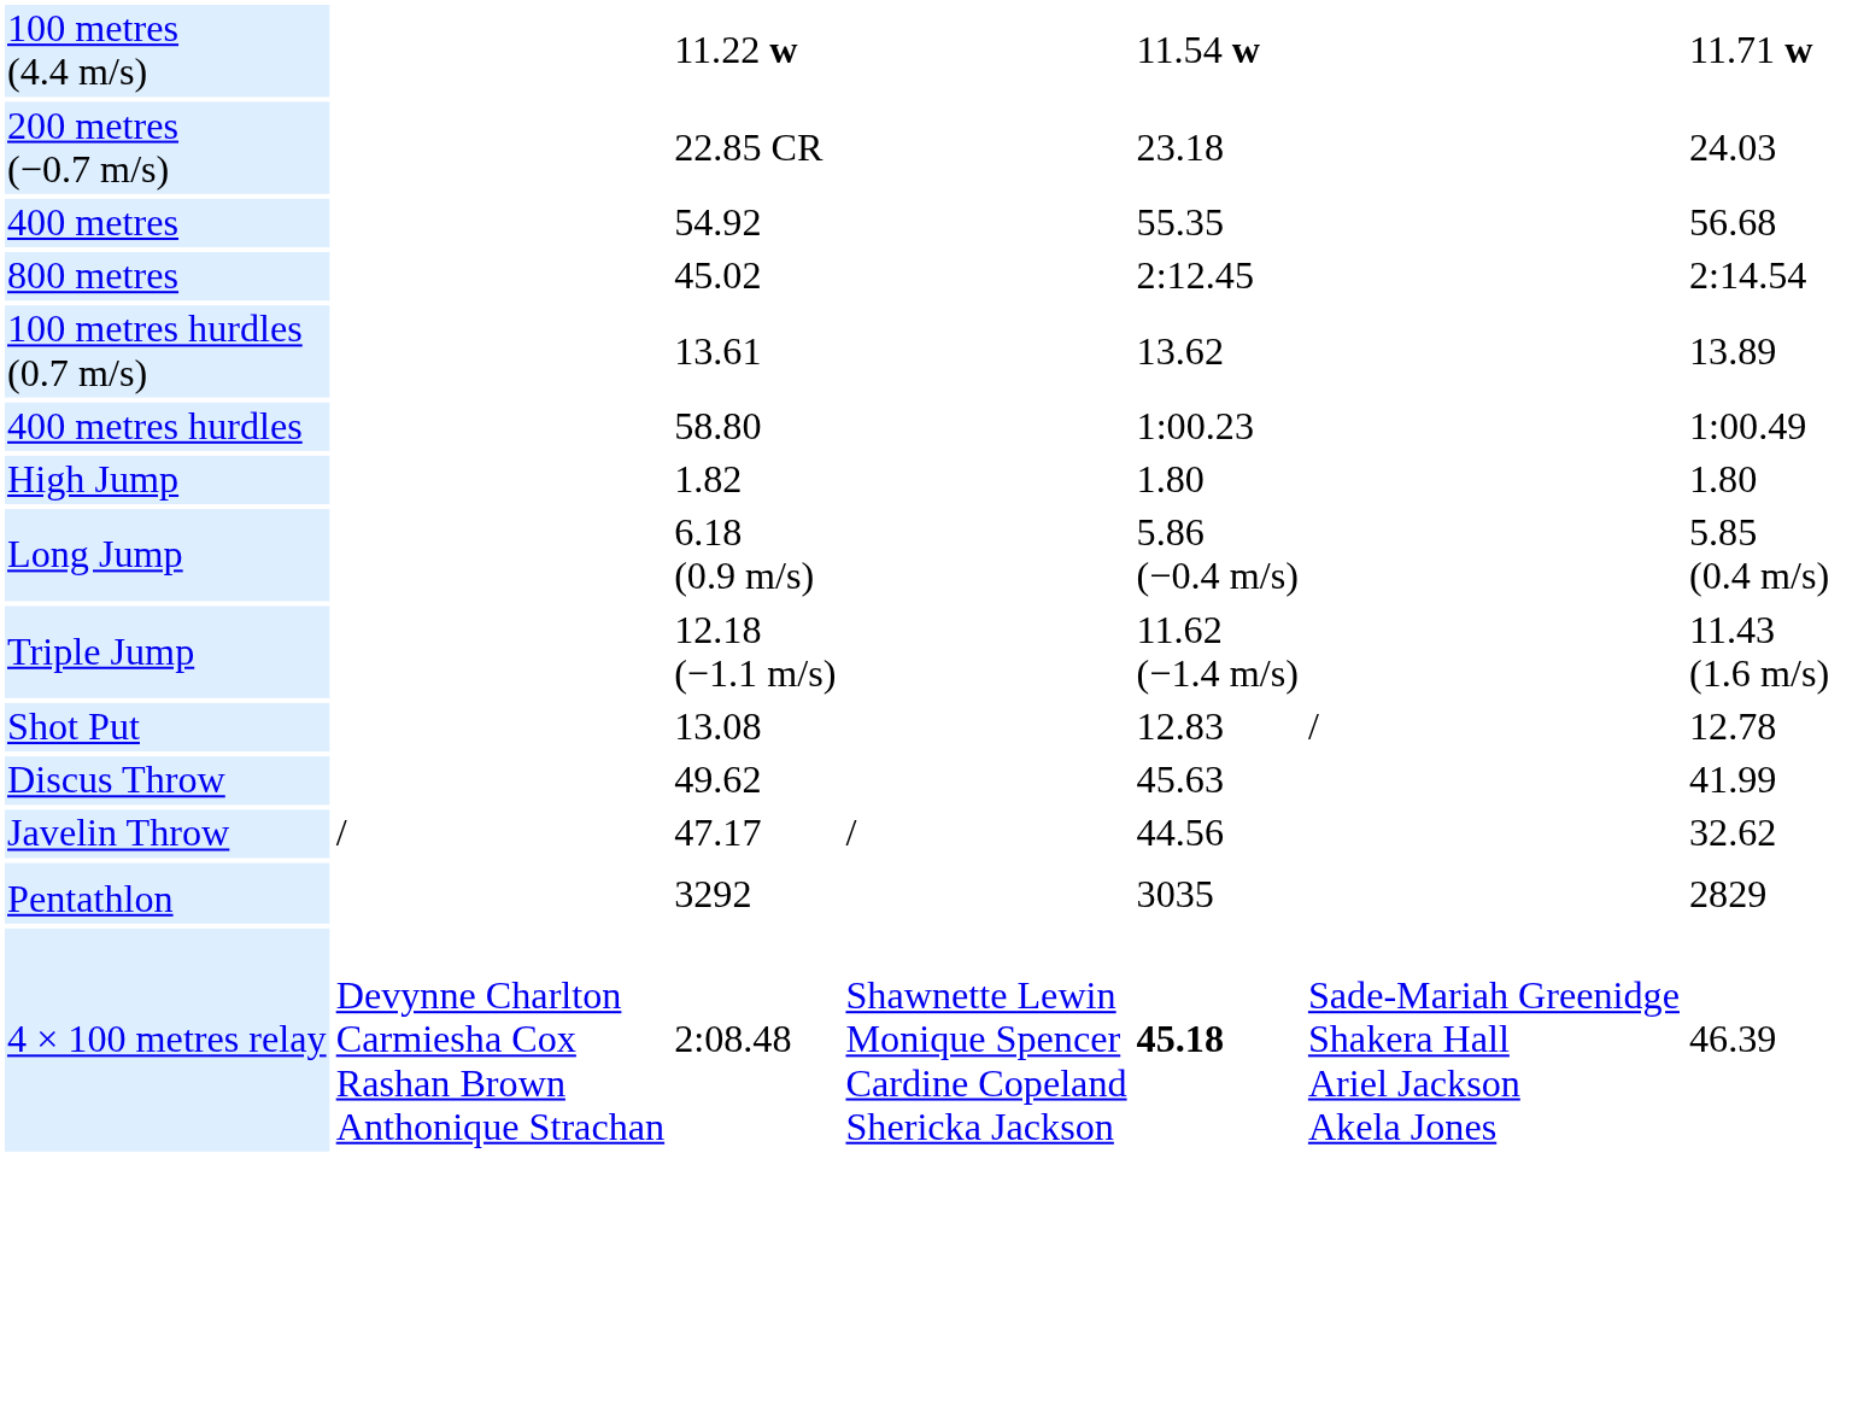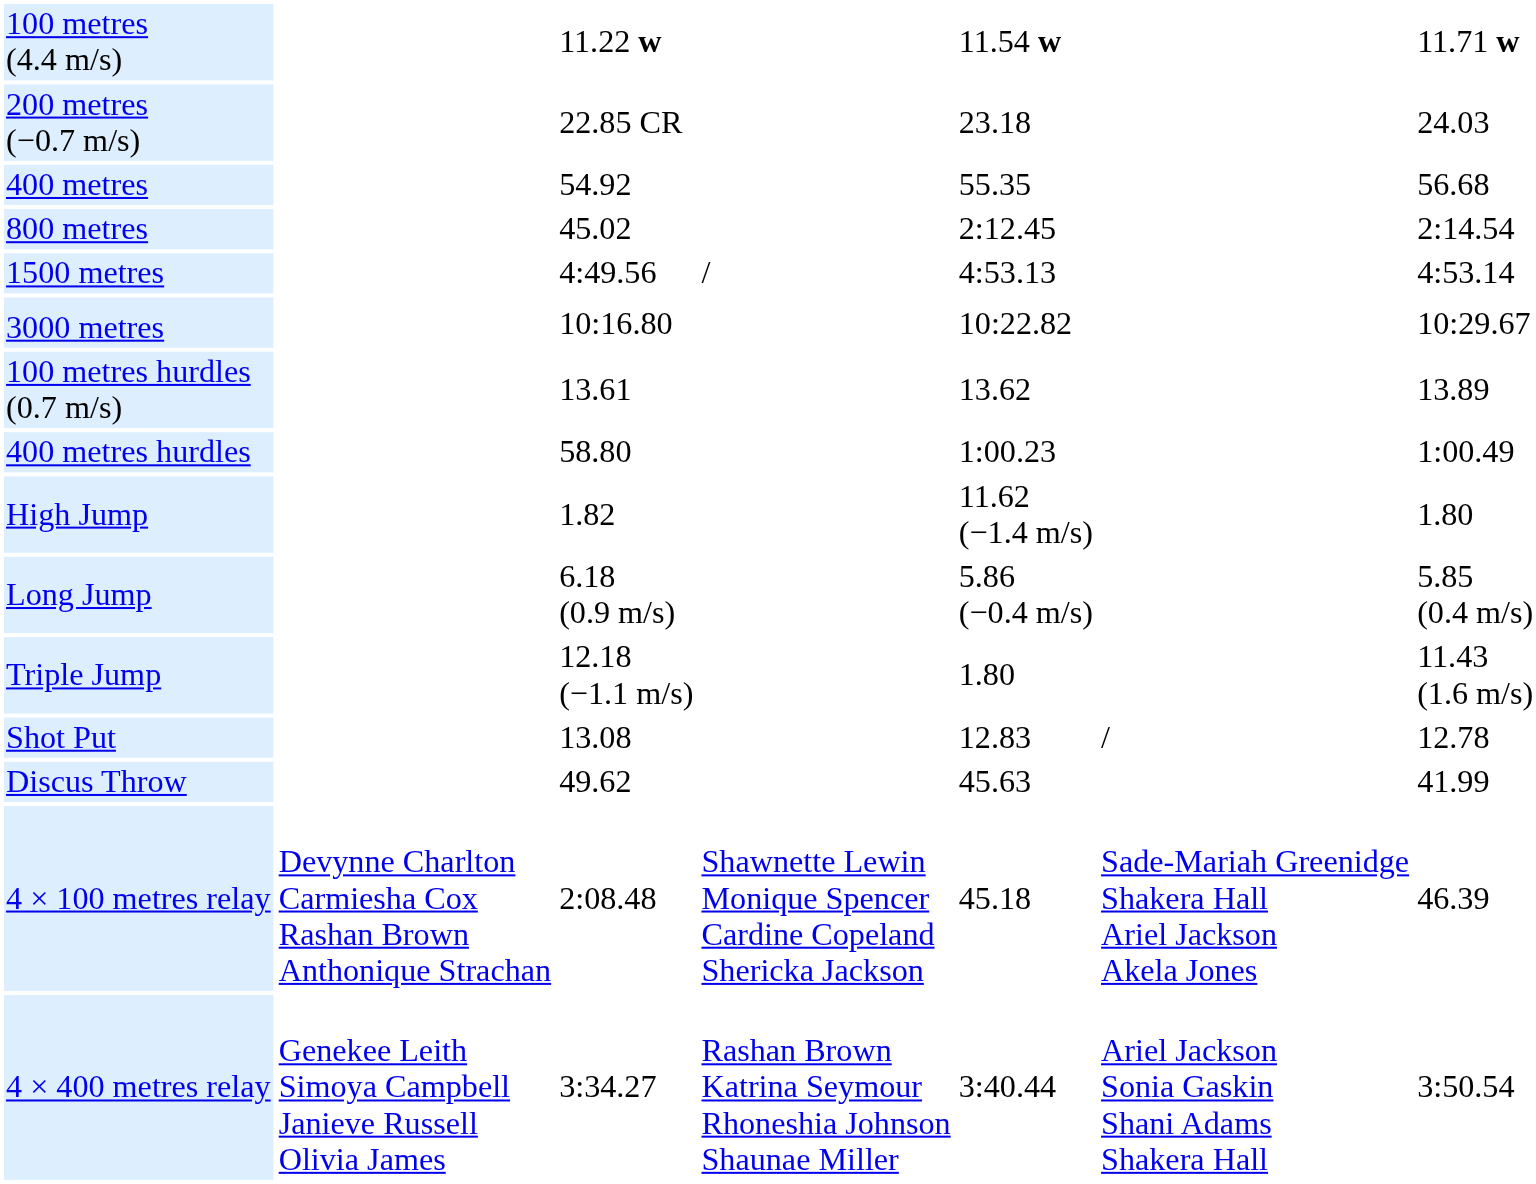+ row: 1500 metres | 4:49.56 | / | 4:53.13 | 4:53.14
+ row: 3000 metres | 10:16.80 | 10:22.82 | 10:29.67
High Jump | column 5: 1.80 -> 11.62 (−1.4 m/s)
Triple Jump | column 5: 11.62 (−1.4 m/s) -> 1.80
- row: Javelin Throw | / | 47.17 | / | 44.56 | 32.62
- row: Pentathlon | 3292 | 3035 | 2829
4 × 100 metres relay | column 5: bold -> normal
+ row: 4 × 400 metres relay | Genekee Leith Simoya Campbell Janieve Russell Olivia James | 3:34.27 | Rashan Brown Katrina Seymour Rhoneshia Johnson Shaunae Miller | 3:40.44 | Ariel Jackson Sonia Gaskin Shani Adams Shakera Hall | 3:50.54
